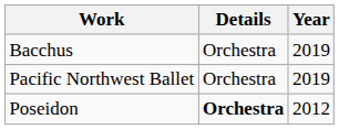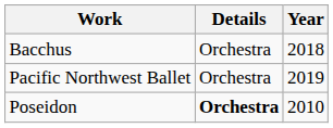Bacchus | Year: 2019 -> 2018
Poseidon | Year: 2012 -> 2010
